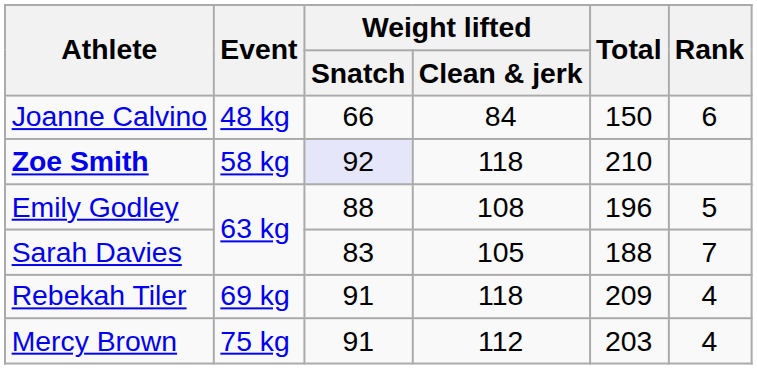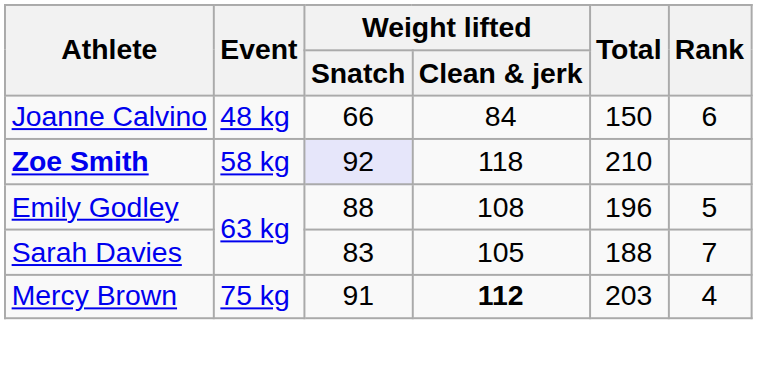- row: Rebekah Tiler | 69 kg | 91 | 118 | 209 | 4
Mercy Brown | Weight lifted / Clean & jerk: normal -> bold
